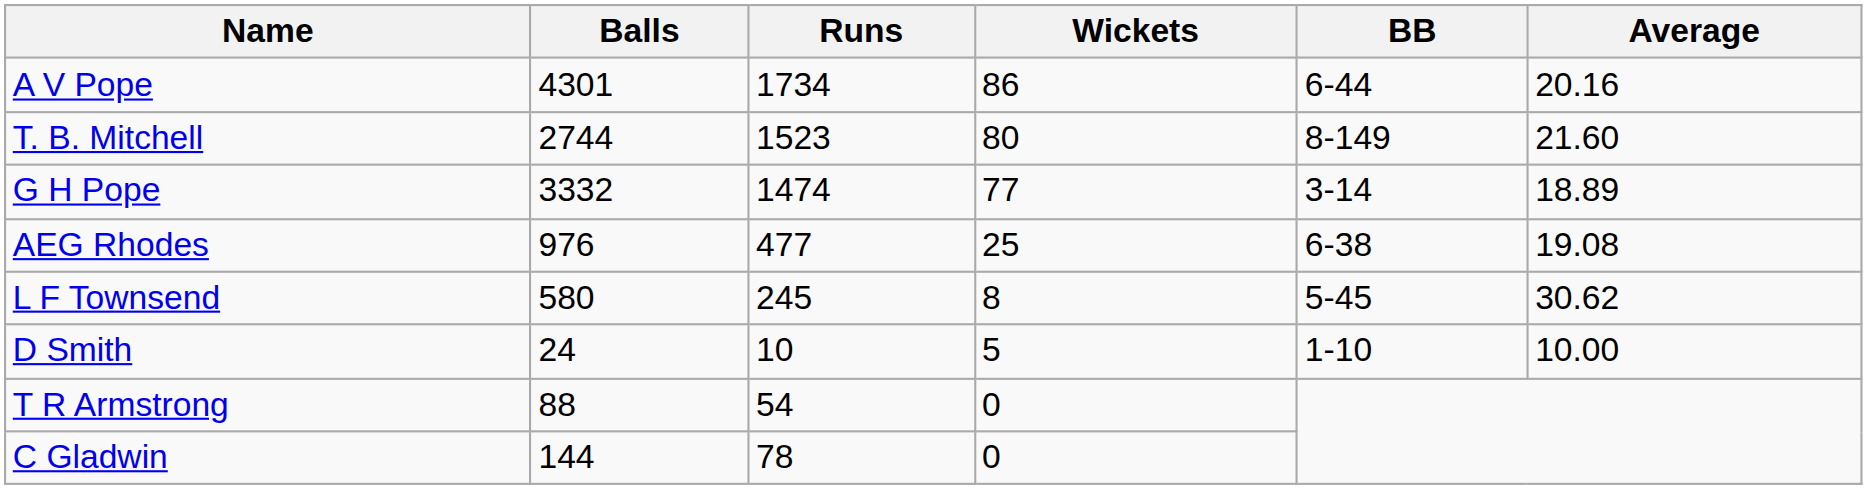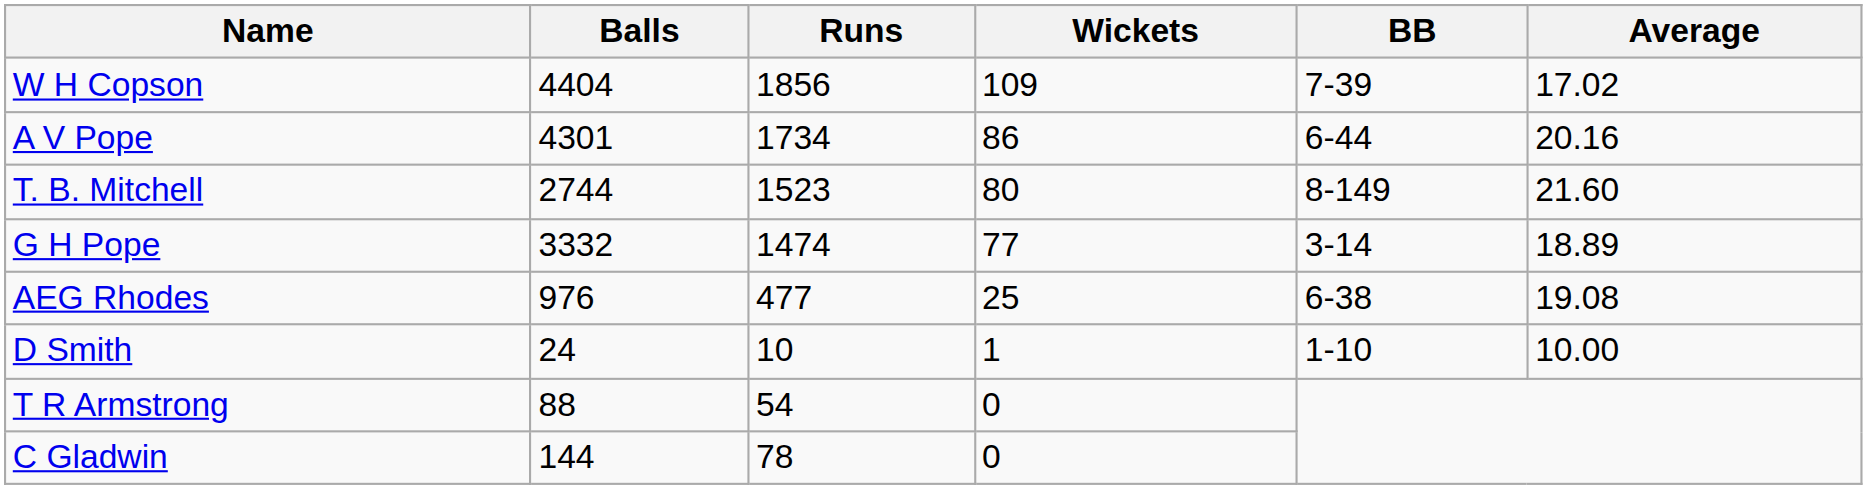+ row: W H Copson | 4404 | 1856 | 109 | 7-39 | 17.02
- row: L F Townsend | 580 | 245 | 8 | 5-45 | 30.62
D Smith | Wickets: 5 -> 1
